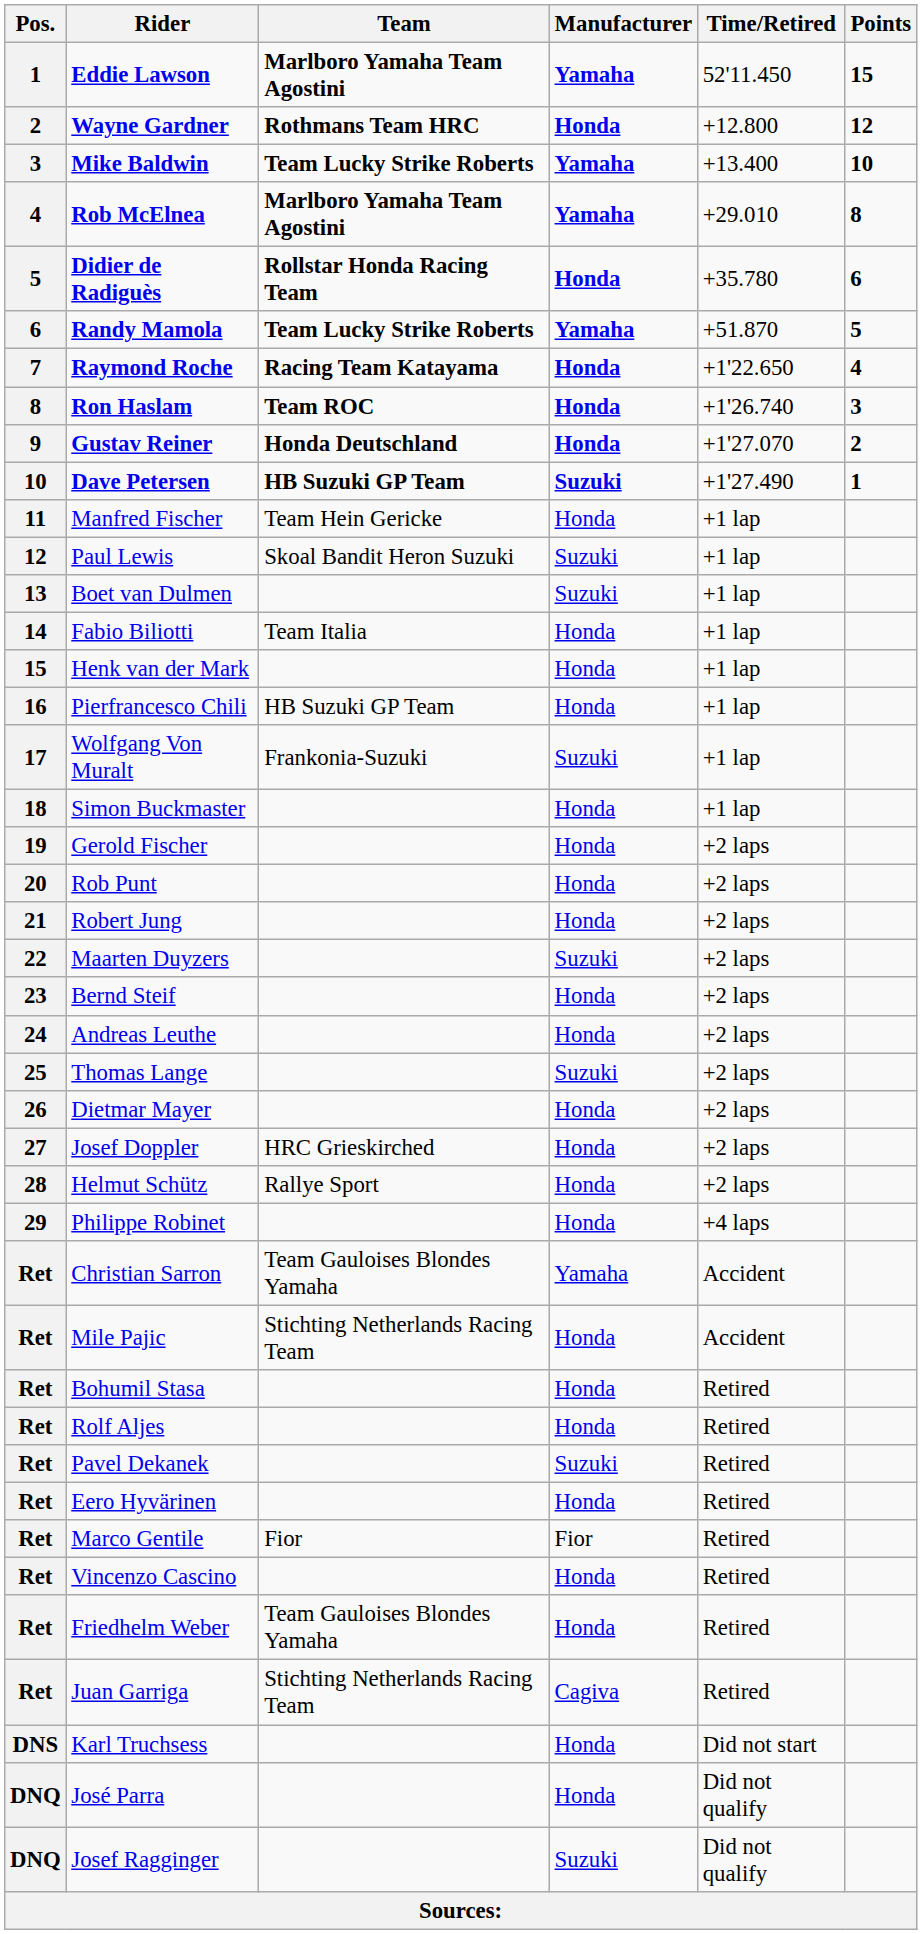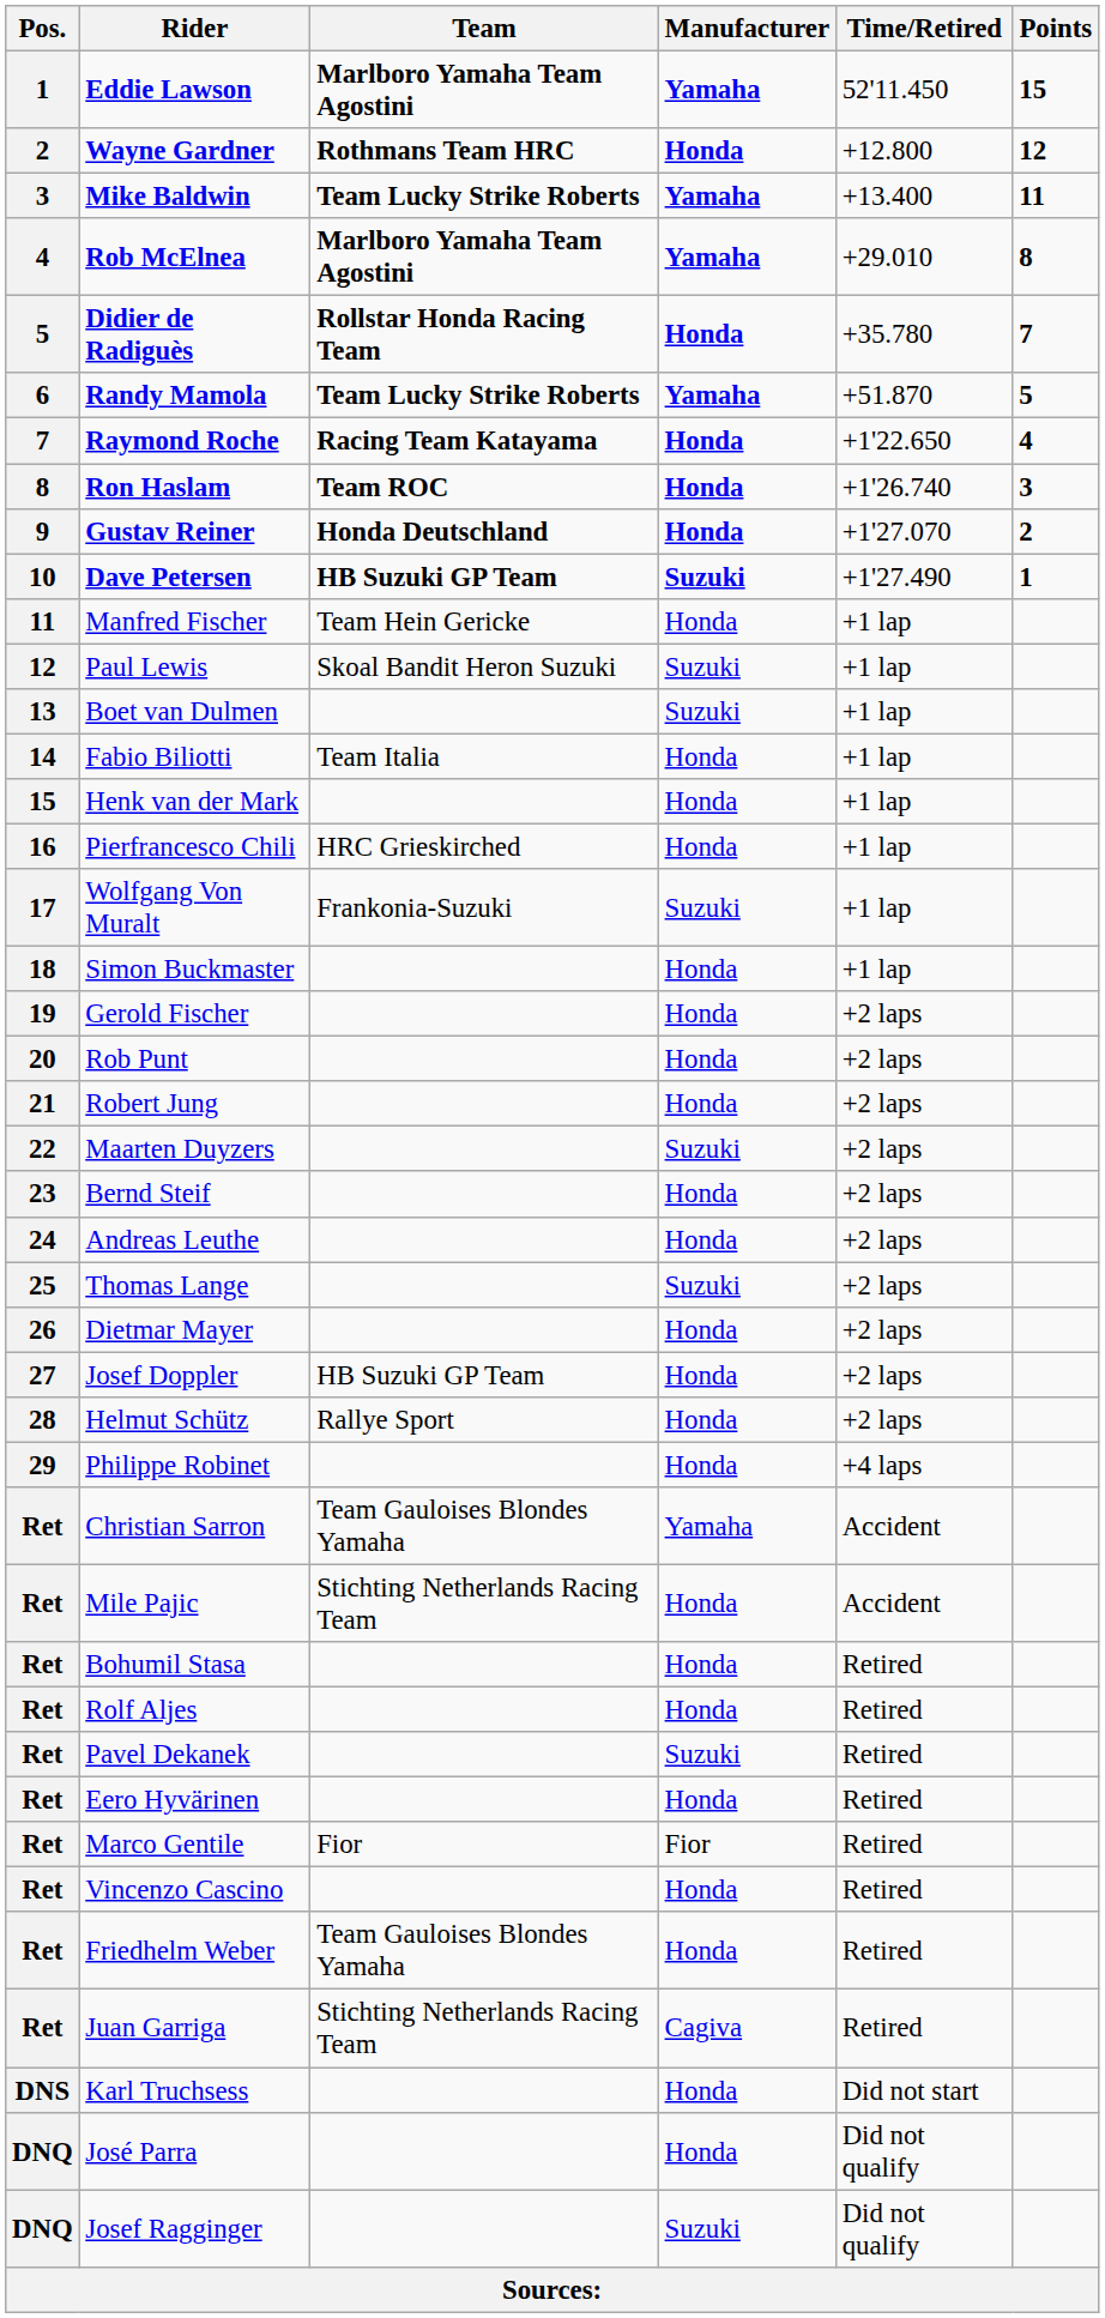Mike Baldwin | Points: 10 -> 11
Didier de Radiguès | Points: 6 -> 7
Pierfrancesco Chili | Team: HB Suzuki GP Team -> HRC Grieskirched
Josef Doppler | Team: HRC Grieskirched -> HB Suzuki GP Team
